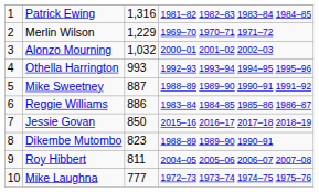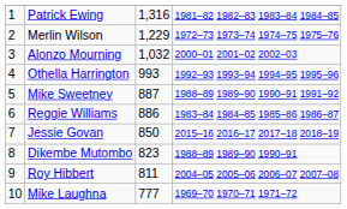Merlin Wilson | column 4: 1969–70 1970–71 1971–72 -> 1972–73 1973–74 1974–75 1975–76
Mike Laughna | column 4: 1972–73 1973–74 1974–75 1975–76 -> 1969–70 1970–71 1971–72
